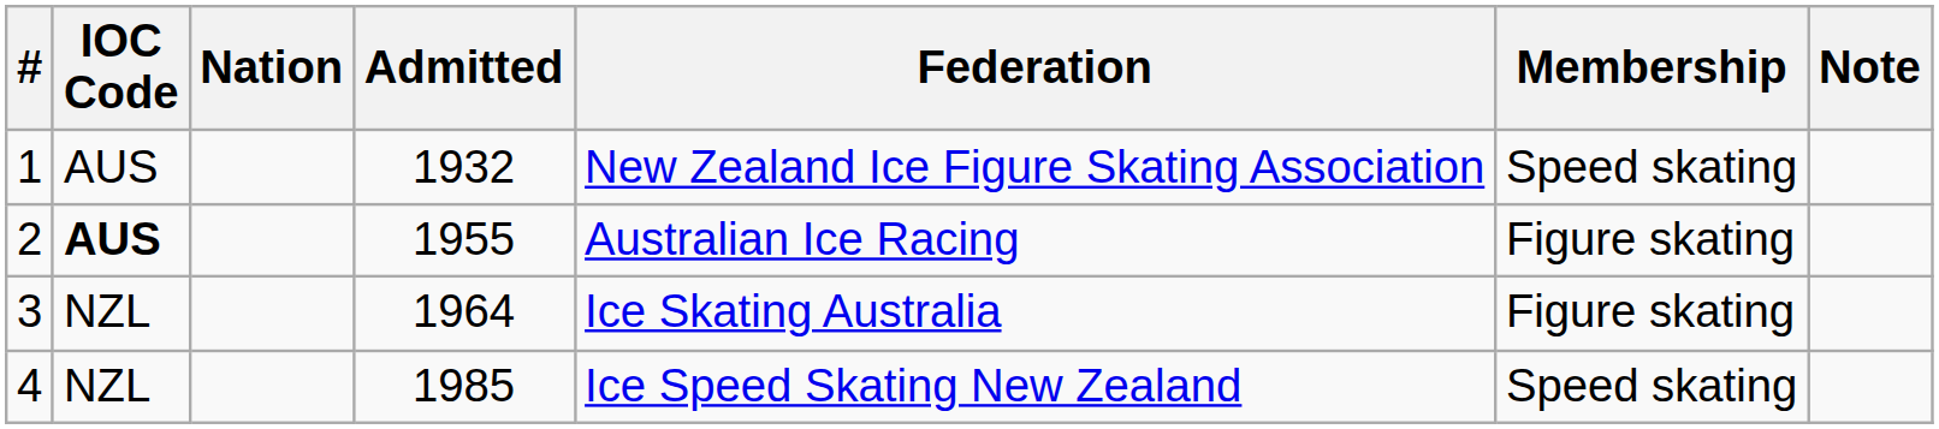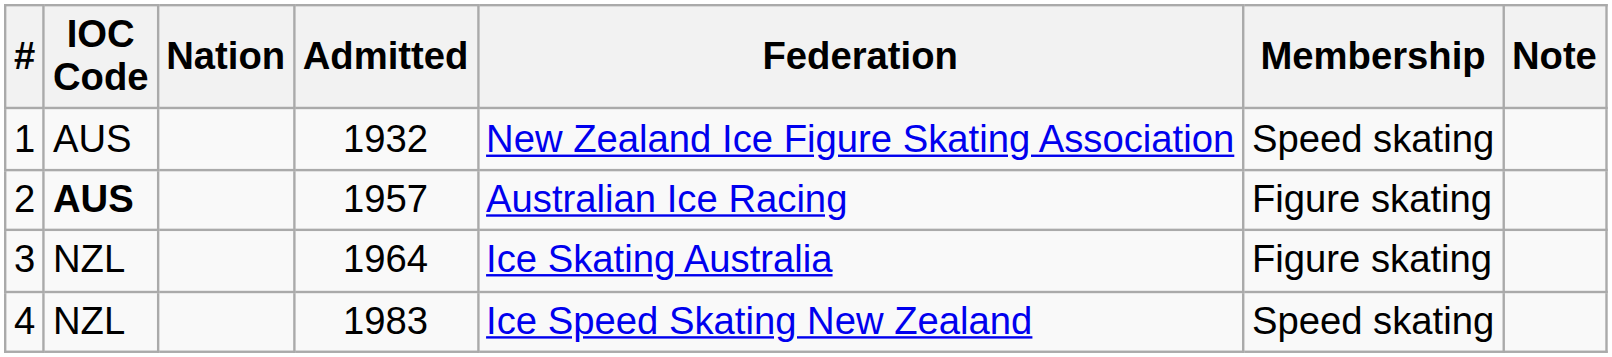2 | Admitted: 1955 -> 1957
4 | Admitted: 1985 -> 1983
